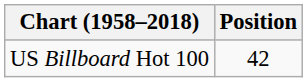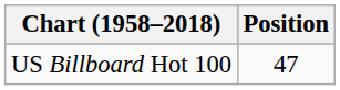US Billboard Hot 100 | Position: 42 -> 47
